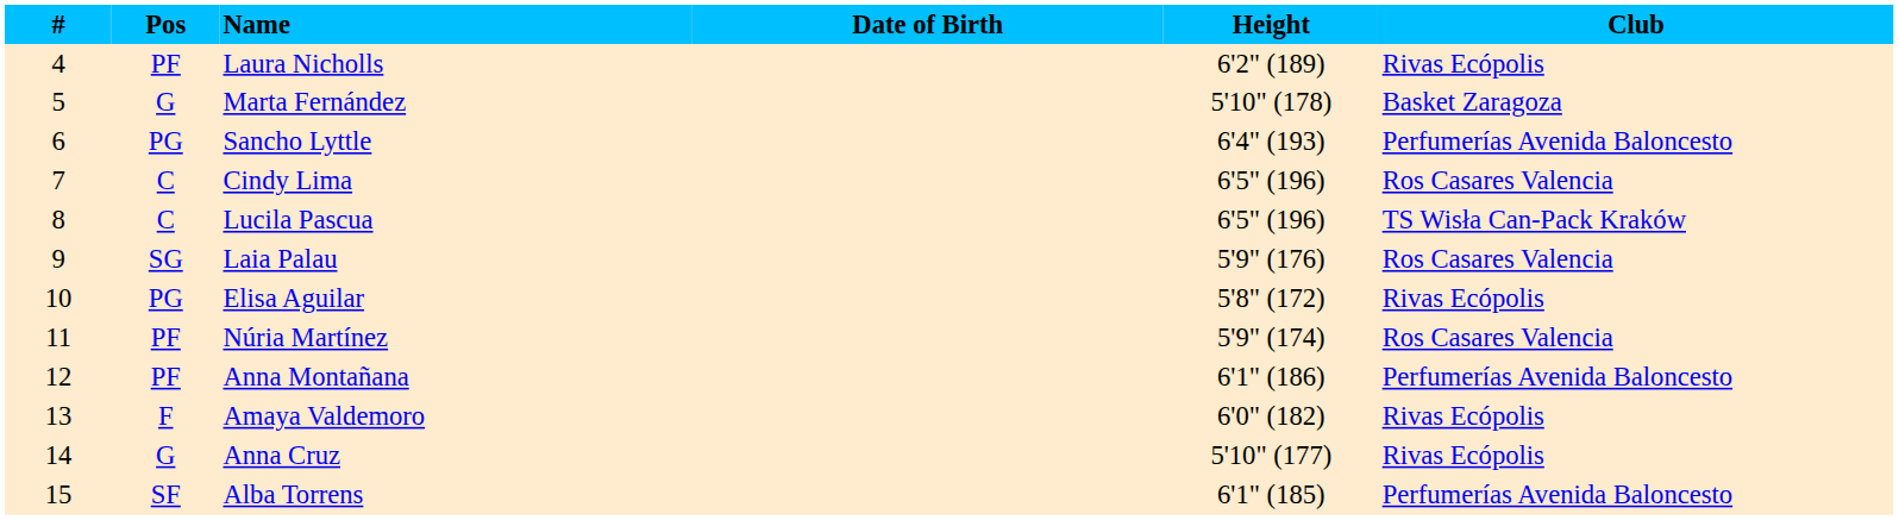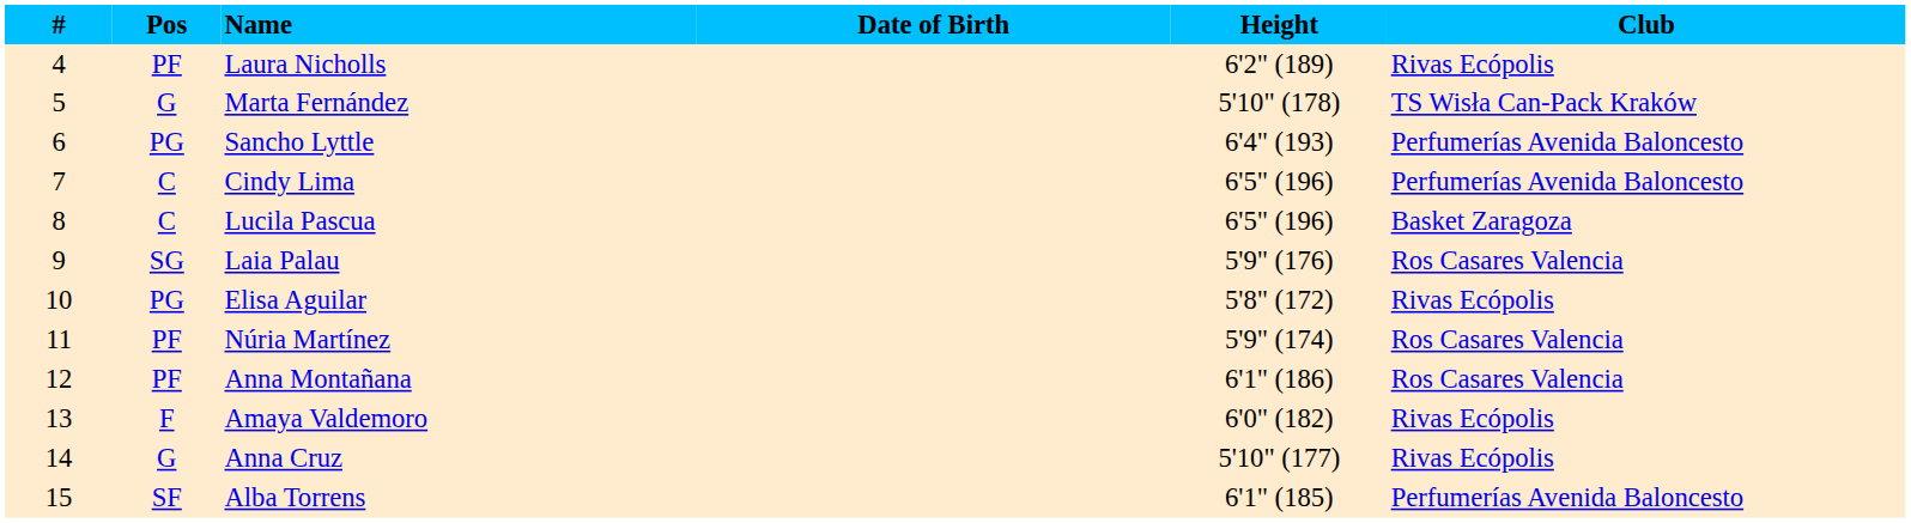Marta Fernández | Club: Basket Zaragoza -> TS Wisła Can-Pack Kraków
Cindy Lima | Club: Ros Casares Valencia -> Perfumerías Avenida Baloncesto
Lucila Pascua | Club: TS Wisła Can-Pack Kraków -> Basket Zaragoza
Anna Montañana | Club: Perfumerías Avenida Baloncesto -> Ros Casares Valencia
